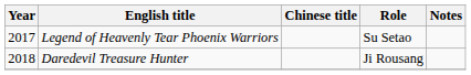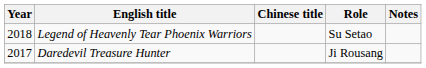Legend of Heavenly Tear Phoenix Warriors | Year: 2017 -> 2018
Daredevil Treasure Hunter | Year: 2018 -> 2017
